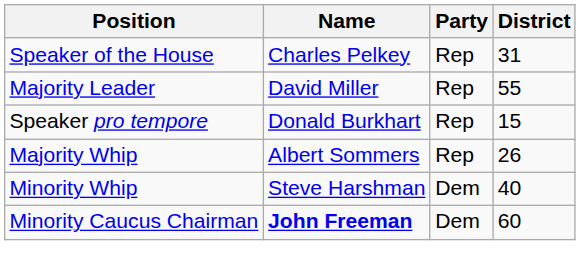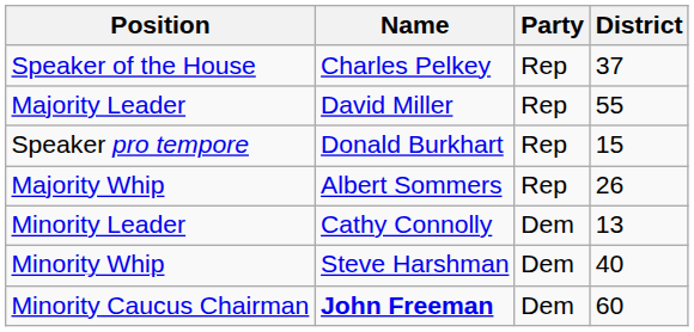Speaker of the House | District: 31 -> 37
+ row: Minority Leader | Cathy Connolly | Dem | 13
